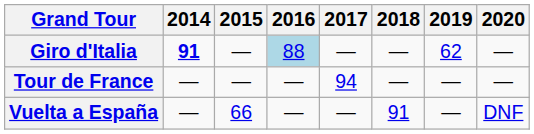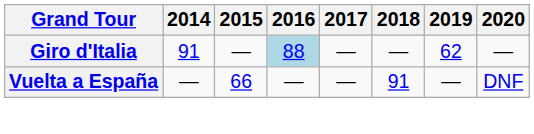Giro d'Italia | 2014: bold -> normal
- row: Tour de France | — | — | — | 94 | — | — | —
